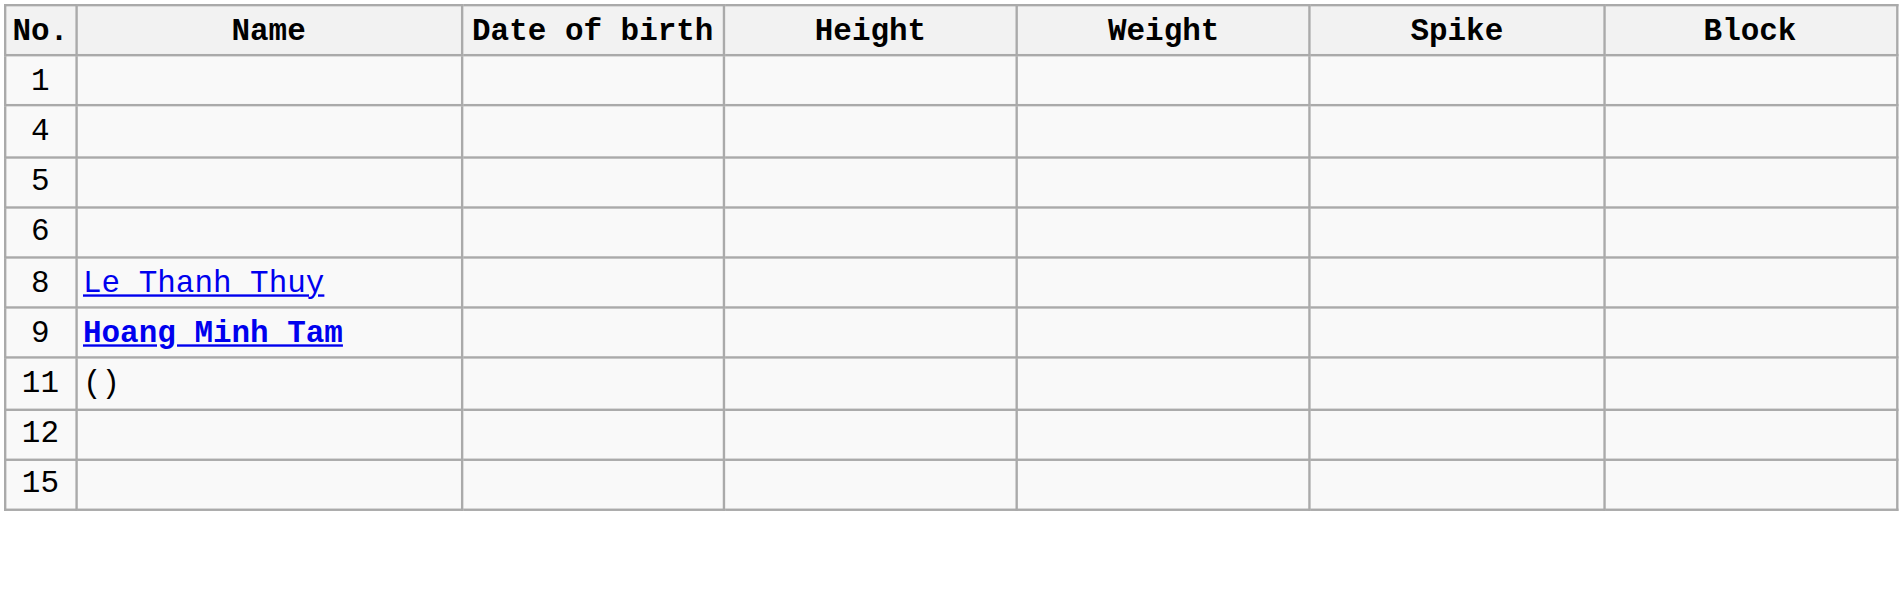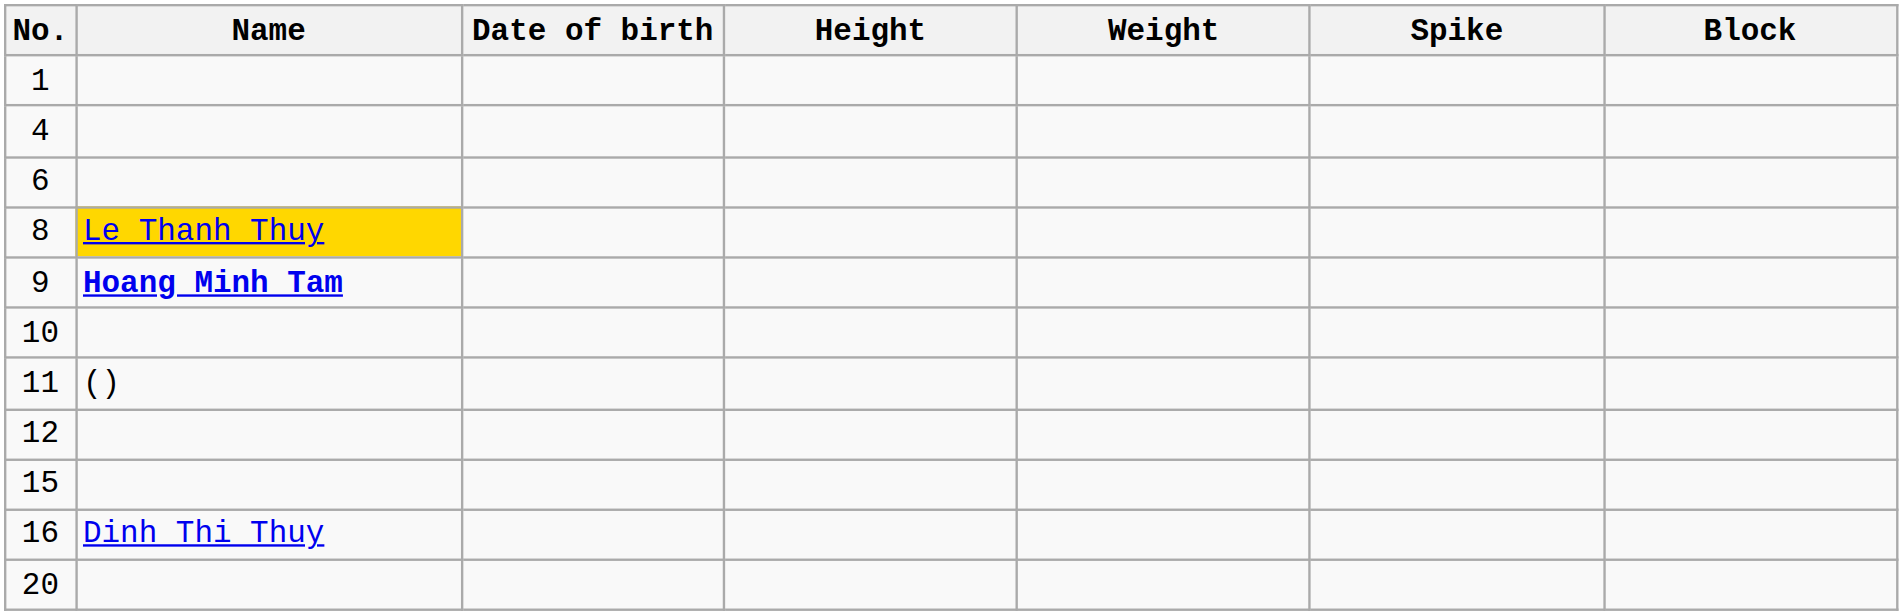- row: 5
8 | Name: no background -> gold background
+ row: 10
+ row: 16 | Dinh Thi Thuy
+ row: 20
